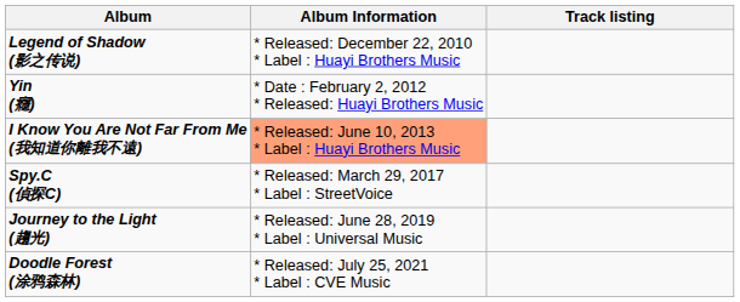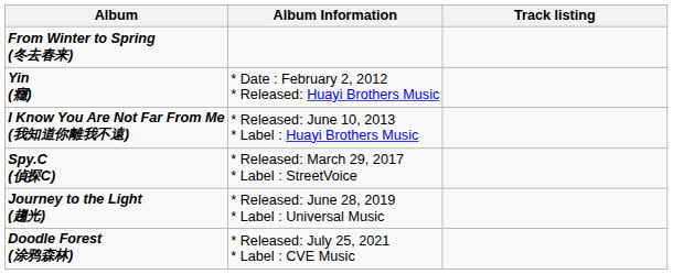+ row: From Winter to Spring (冬去春来)
- row: Legend of Shadow (影之传说) | * Released: December 22, 2010 * Label : Huayi Brothers Music
I Know You Are Not Far From Me (我知道你離我不遠) | Album Information: lightsalmon background -> no background
